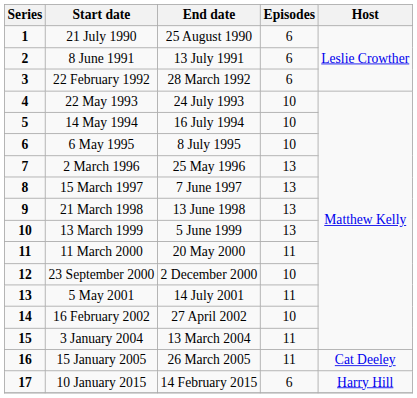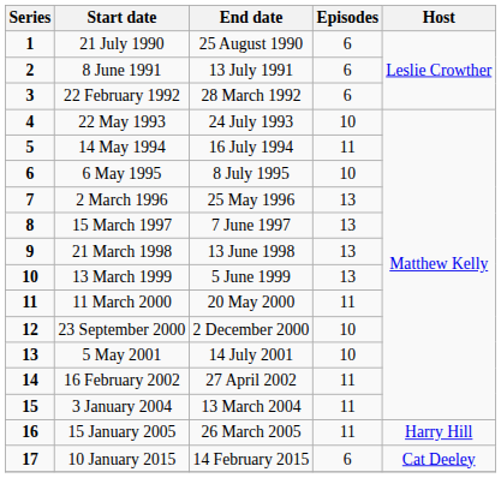14 May 1994 | Episodes: 10 -> 11
5 May 2001 | Episodes: 11 -> 10
16 February 2002 | Episodes: 10 -> 11
15 January 2005 | Host: Cat Deeley -> Harry Hill
10 January 2015 | Host: Harry Hill -> Cat Deeley
